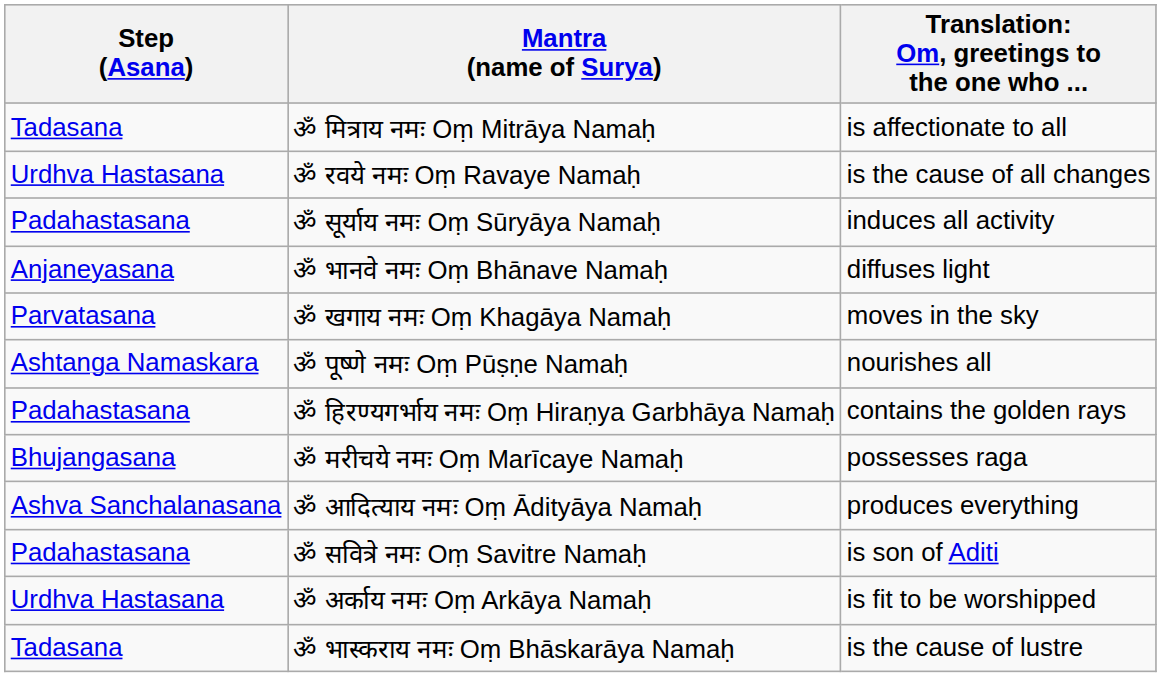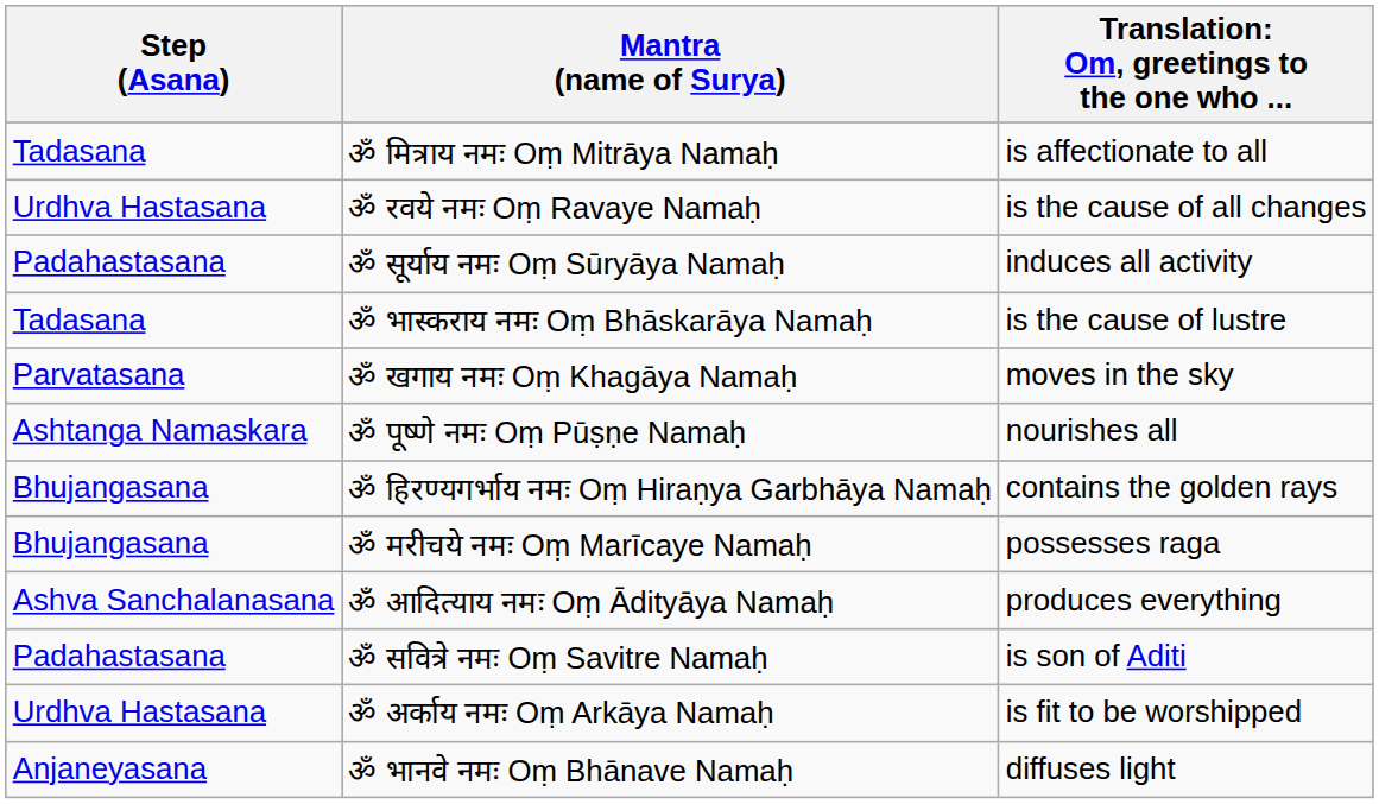rows swapped: ॐ भानवे नमः Oṃ Bhānave Namaḥ <-> ॐ भास्कराय नमः Oṃ Bhāskarāya Namaḥ
ॐ हिरण्यगर्भाय नमः Oṃ Hiraṇya Garbhāya Namaḥ | Step (Asana): Padahastasana -> Bhujangasana
